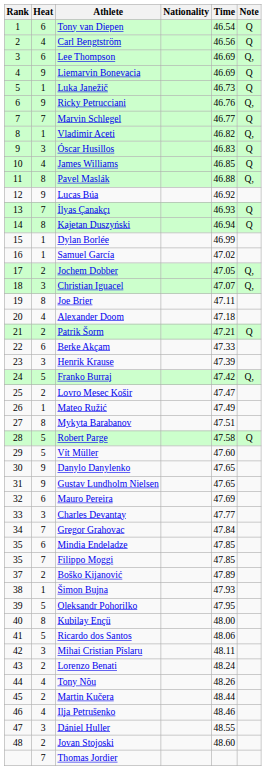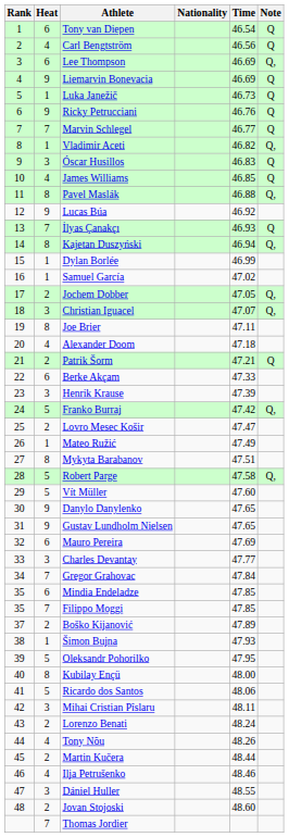Ricky Petrucciani | Note: Q, -> Q
Kajetan Duszyński | Note: Q -> Q,
Robert Parge | Note: Q -> Q,
